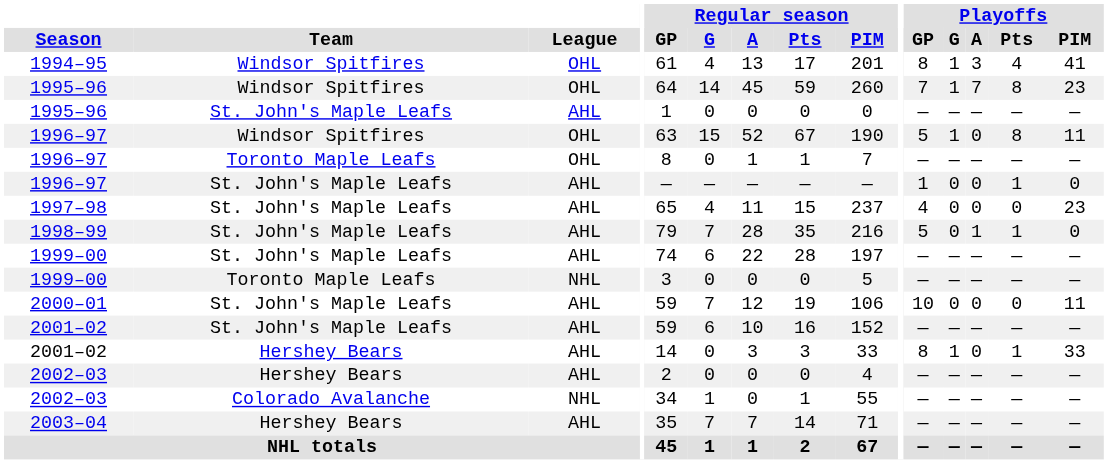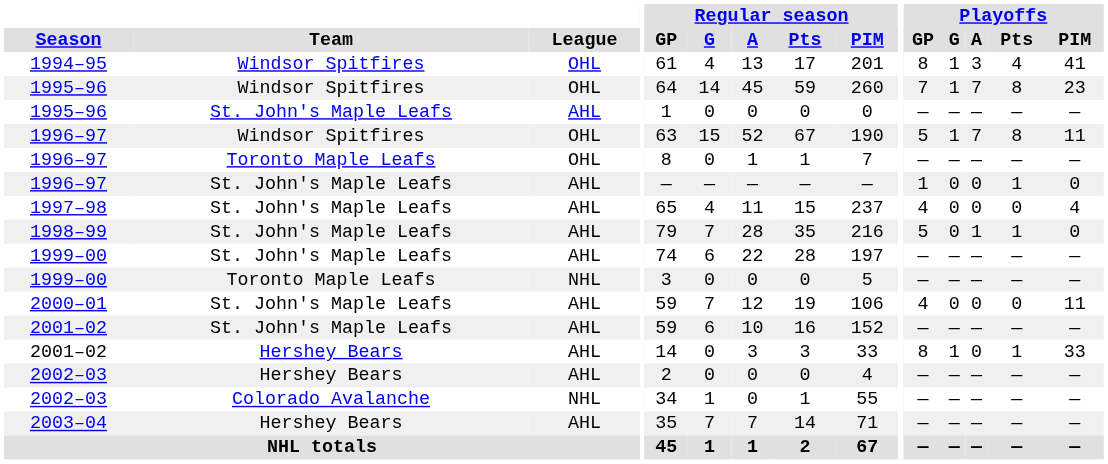1996–97 / Windsor Spitfires | Playoffs / A: 0 -> 7
1997–98 | Playoffs / PIM: 23 -> 4
2000–01 | Playoffs / GP: 10 -> 4
